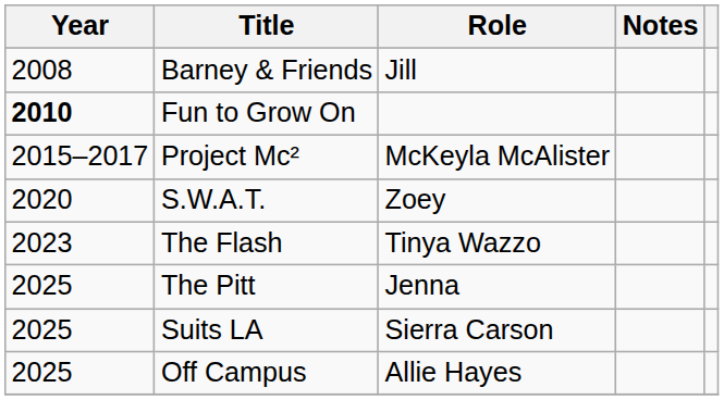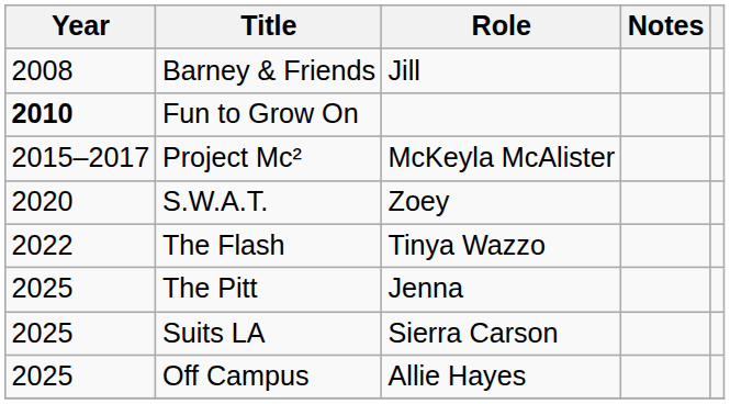The Flash | Year: 2023 -> 2022
